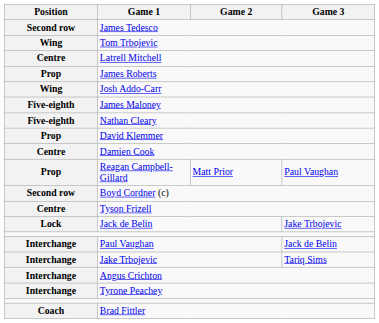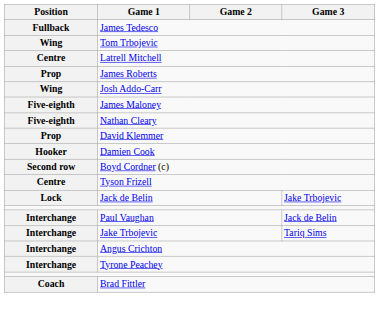James Tedesco | Position: Second row -> Fullback
Damien Cook | Position: Centre -> Hooker
- row: Prop | Reagan Campbell-Gillard | Matt Prior | Paul Vaughan
